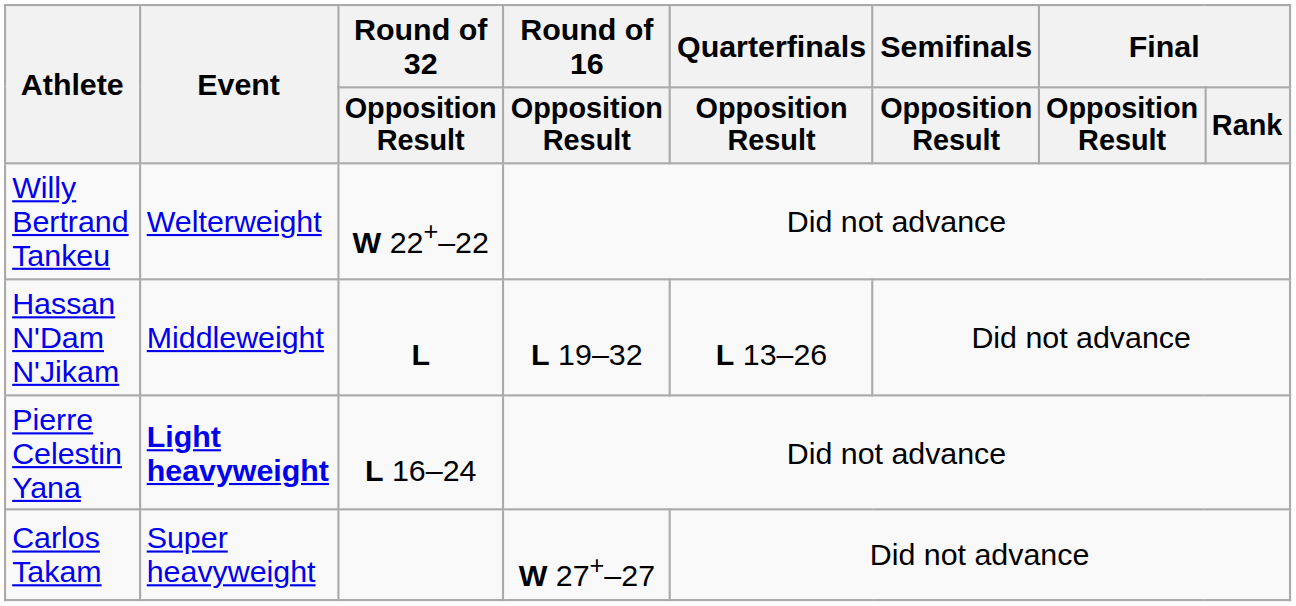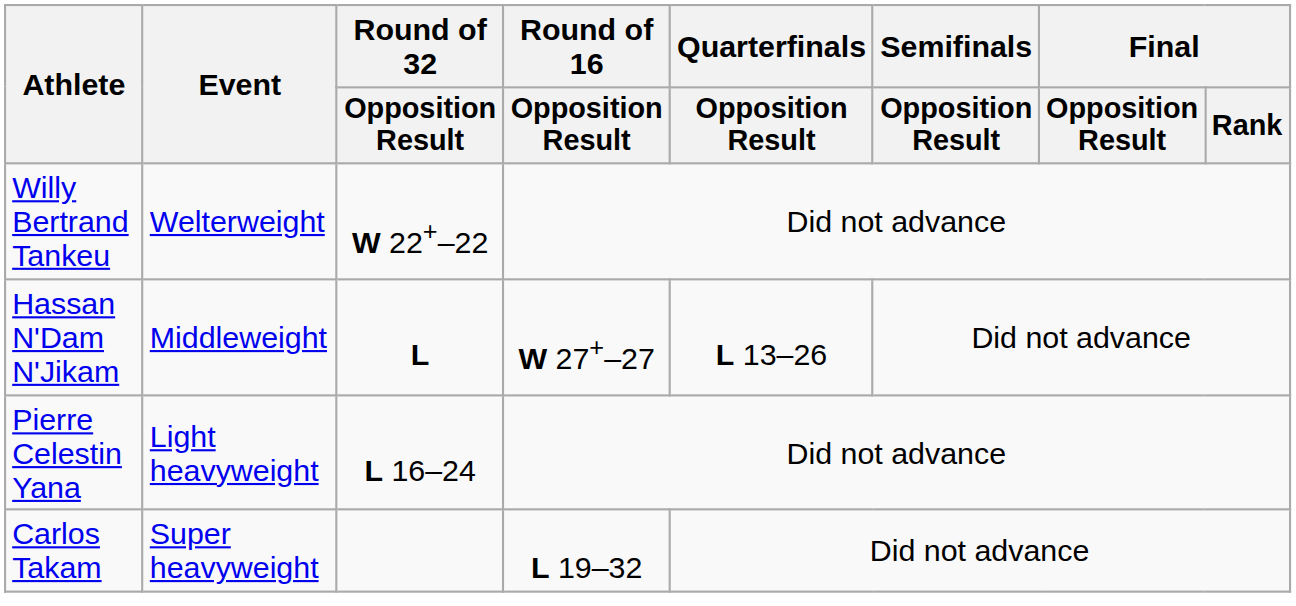Hassan N'Dam N'Jikam | Round of 16 / Opposition Result: L 19–32 -> W 27+–27
Pierre Celestin Yana | Event: bold -> normal
Carlos Takam | Round of 16 / Opposition Result: W 27+–27 -> L 19–32
